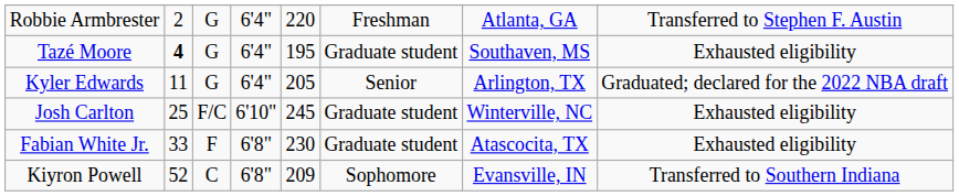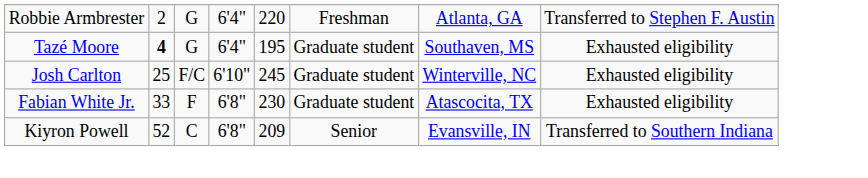- row: Kyler Edwards | 11 | G | 6'4" | 205 | Senior | Arlington, TX | Graduated; declared for the 2022 NBA draft
Kiyron Powell | column 6: Sophomore -> Senior
